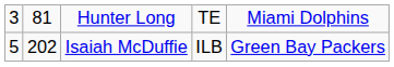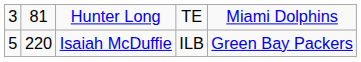Isaiah McDuffie | column 2: 202 -> 220
